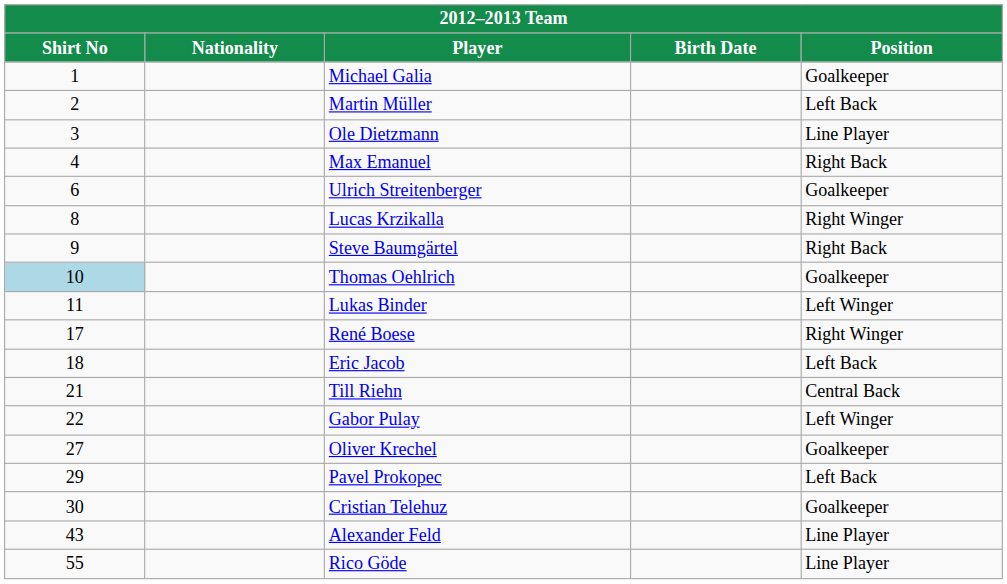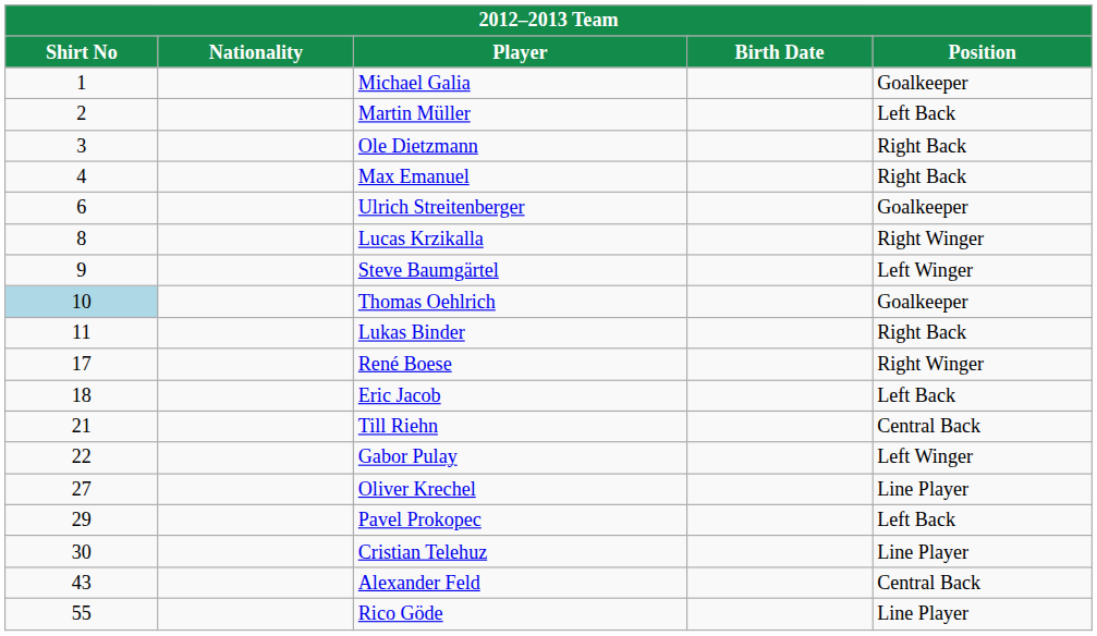Ole Dietzmann | Position: Line Player -> Right Back
Steve Baumgärtel | Position: Right Back -> Left Winger
Lukas Binder | Position: Left Winger -> Right Back
Oliver Krechel | Position: Goalkeeper -> Line Player
Cristian Telehuz | Position: Goalkeeper -> Line Player
Alexander Feld | Position: Line Player -> Central Back
